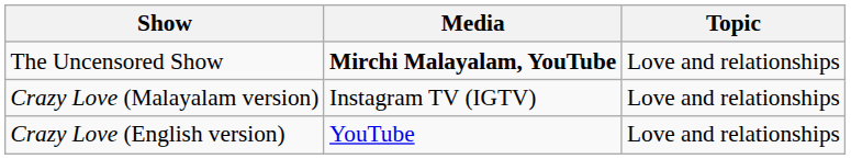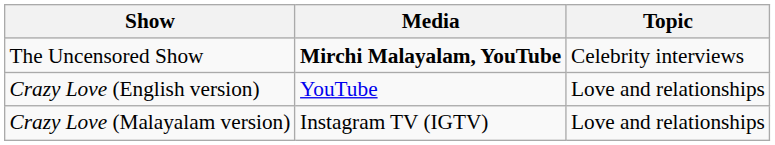The Uncensored Show | Topic: Love and relationships -> Celebrity interviews
rows swapped: Crazy Love (Malayalam version) <-> Crazy Love (English version)
